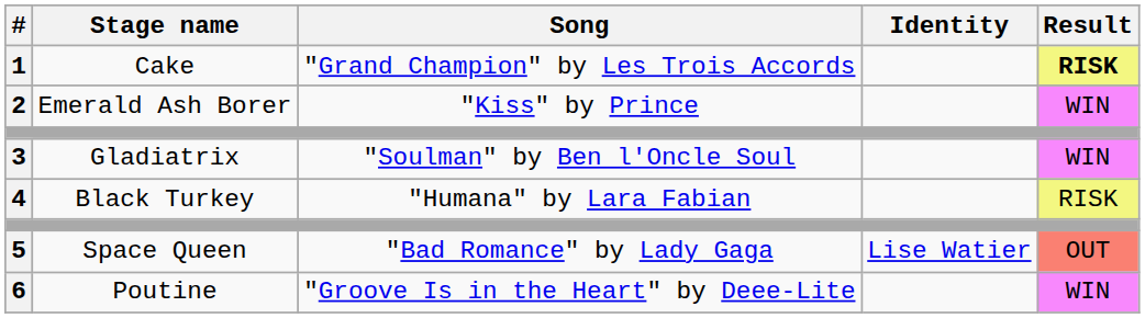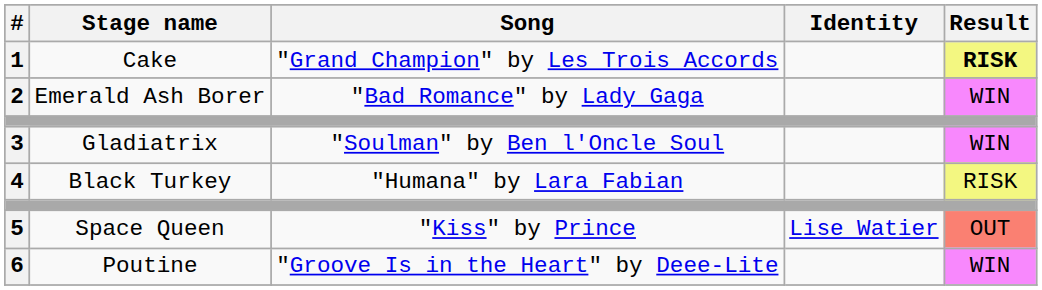2 | Song: "Kiss" by Prince -> "Bad Romance" by Lady Gaga
5 | Song: "Bad Romance" by Lady Gaga -> "Kiss" by Prince
